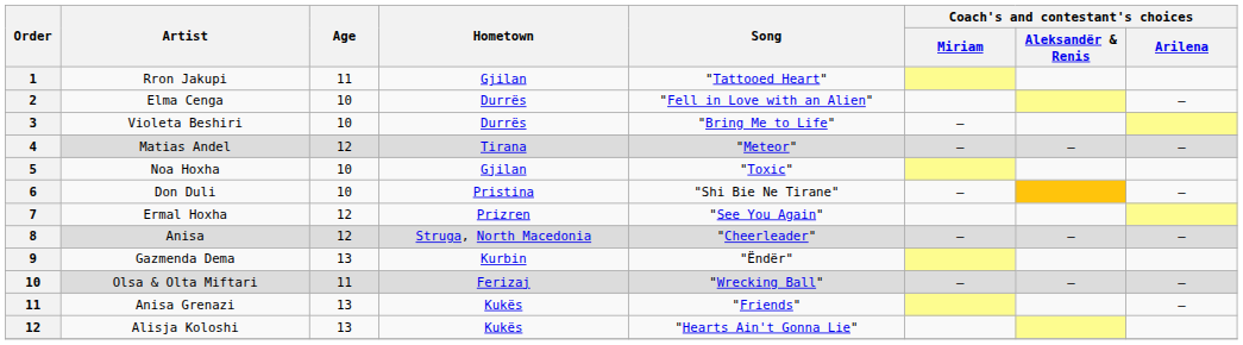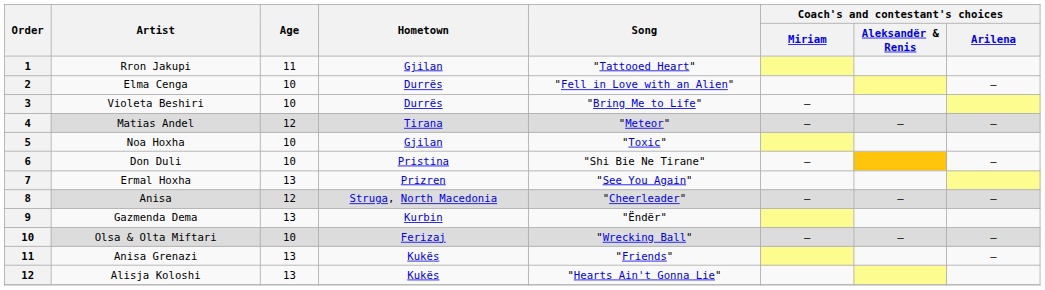Ermal Hoxha | Age: 12 -> 13
Olsa & Olta Miftari | Age: 11 -> 10
